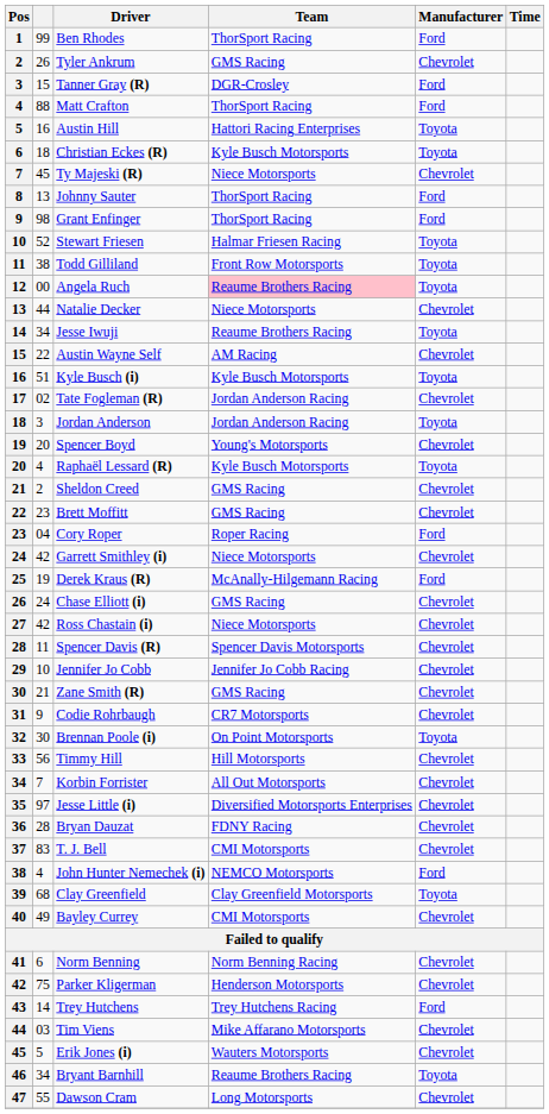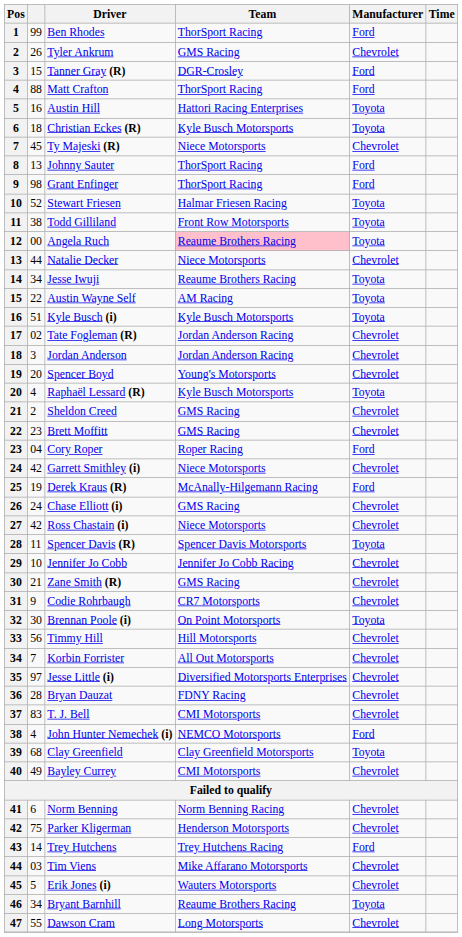Austin Wayne Self | Manufacturer: Chevrolet -> Toyota
Jordan Anderson | Manufacturer: Toyota -> Chevrolet
Spencer Davis (R) | Manufacturer: Chevrolet -> Toyota
